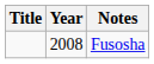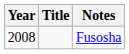columns swapped: Year <-> Title
